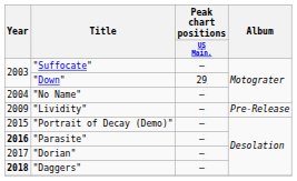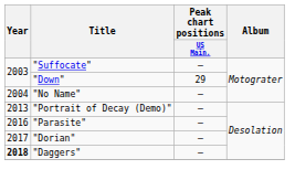- row: 2009 | "Lividity" | — | Pre-Release
"Portrait of Decay (Demo)" | Year: 2015 -> 2013
"Parasite" | Year: bold -> normal
